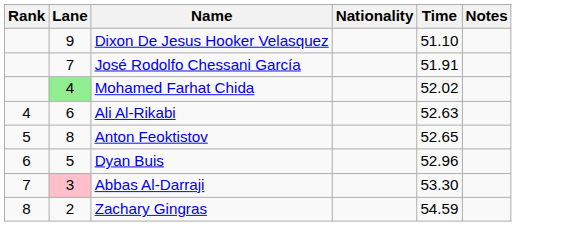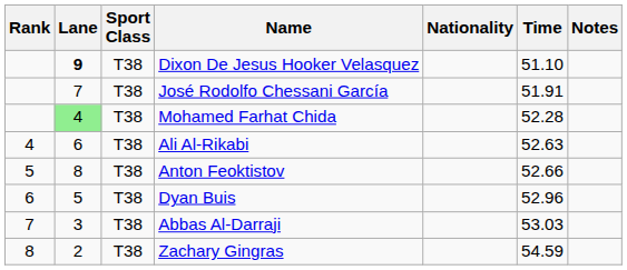+ column: Sport Class | T38 | T38 | T38 | T38 | T38 | T38 | T38 | T38
Dixon De Jesus Hooker Velasquez | Lane: normal -> bold
Mohamed Farhat Chida | Time: 52.02 -> 52.28
Anton Feoktistov | Time: 52.65 -> 52.66
Abbas Al-Darraji | Lane: pink background -> no background
Abbas Al-Darraji | Time: 53.30 -> 53.03
